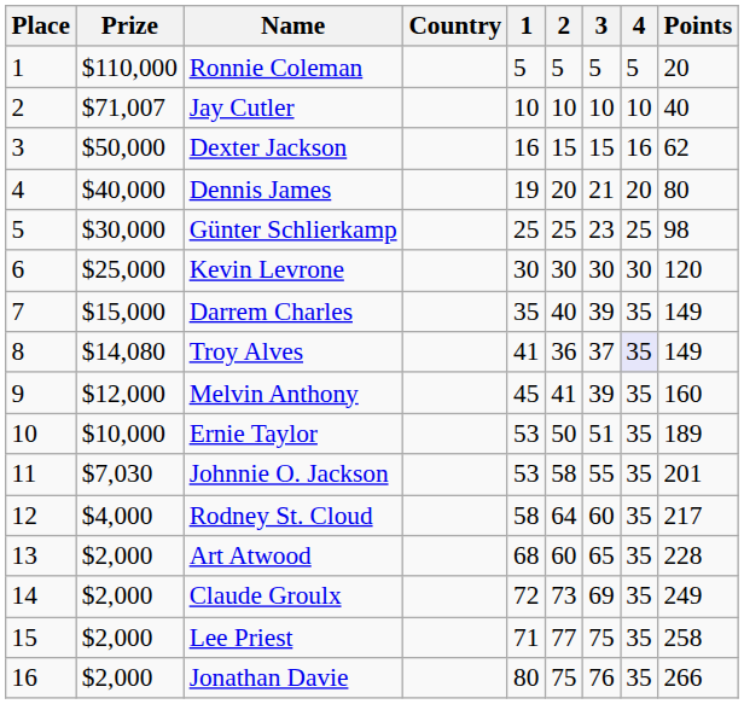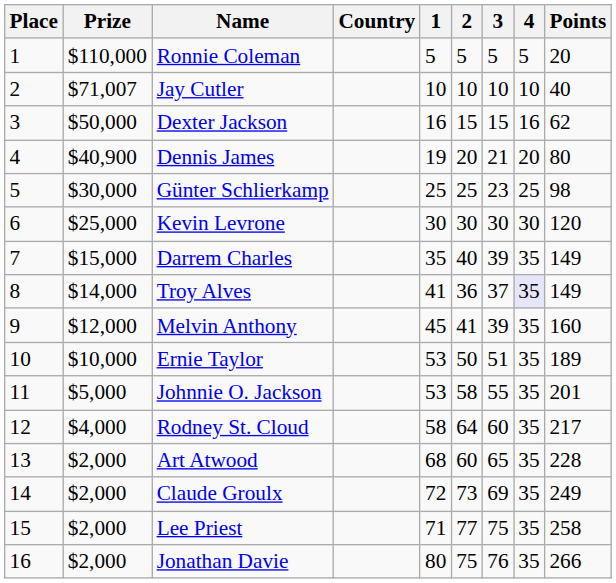Dennis James | Prize: $40,000 -> $40,900
Troy Alves | Prize: $14,080 -> $14,000
Johnnie O. Jackson | Prize: $7,030 -> $5,000
